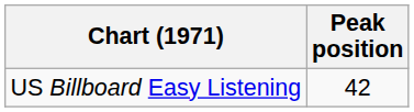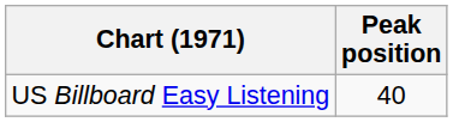US Billboard Easy Listening | Peak position: 42 -> 40
